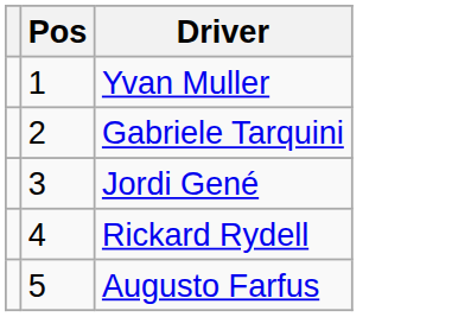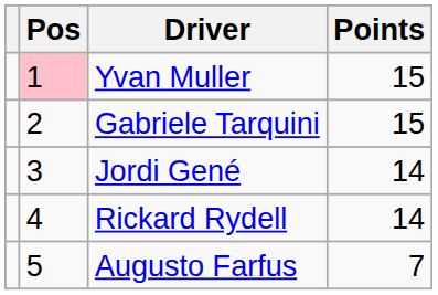+ column: Points | 15 | 15 | 14 | 14 | 7
Yvan Muller | Pos: no background -> pink background
